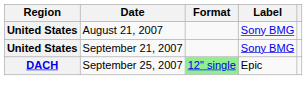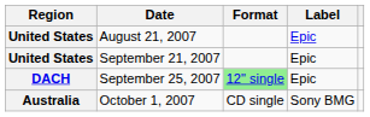August 21, 2007 | Label: Sony BMG -> Epic
September 21, 2007 | Label: Sony BMG -> Epic
+ row: Australia | October 1, 2007 | CD single | Sony BMG
